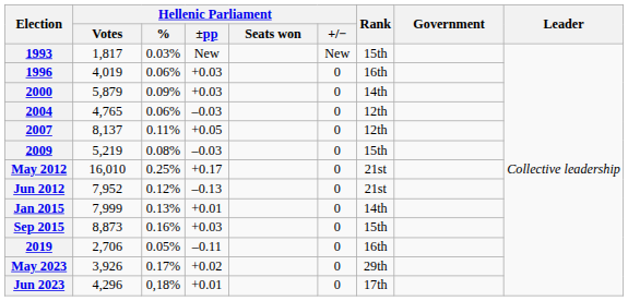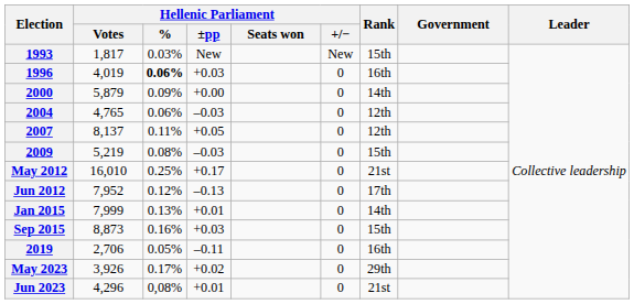1996 | Hellenic Parliament / %: normal -> bold
2000 | Hellenic Parliament / ±pp: +0.03 -> +0.00
Jun 2012 | Rank: 21st -> 17th
Jun 2023 | Hellenic Parliament / %: 0,18% -> 0,08%
Jun 2023 | Rank: 17th -> 21st
